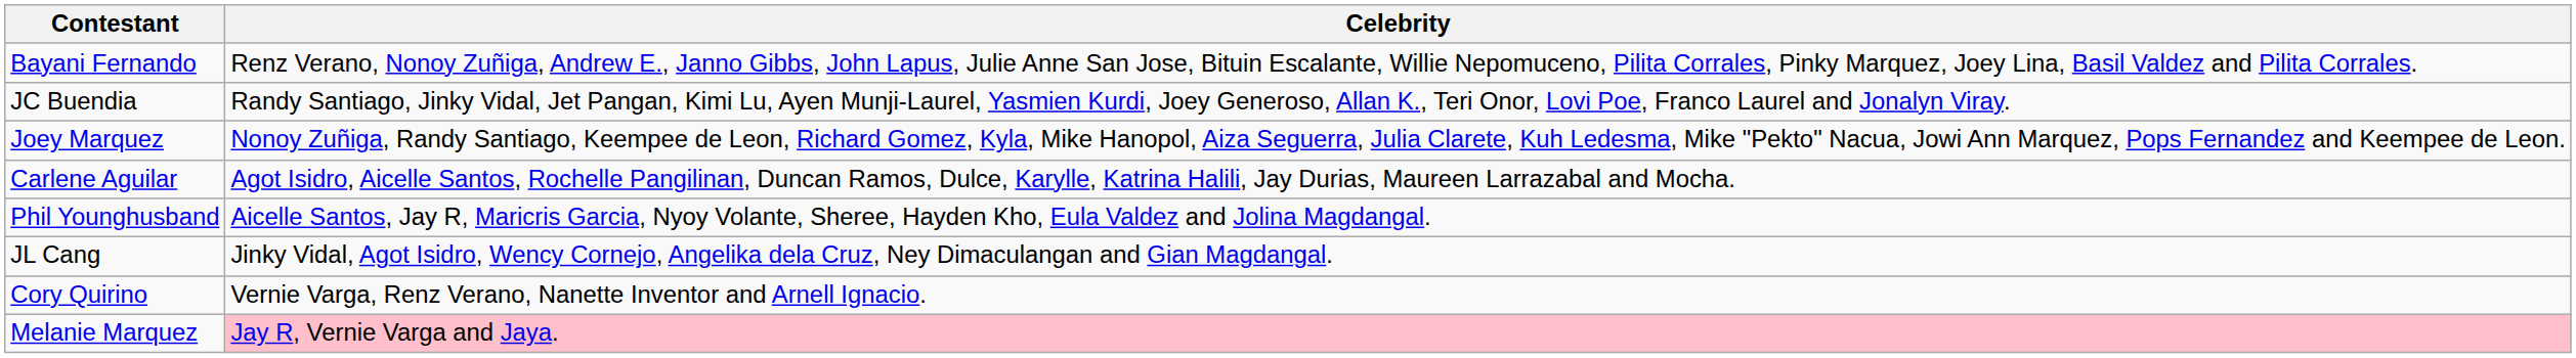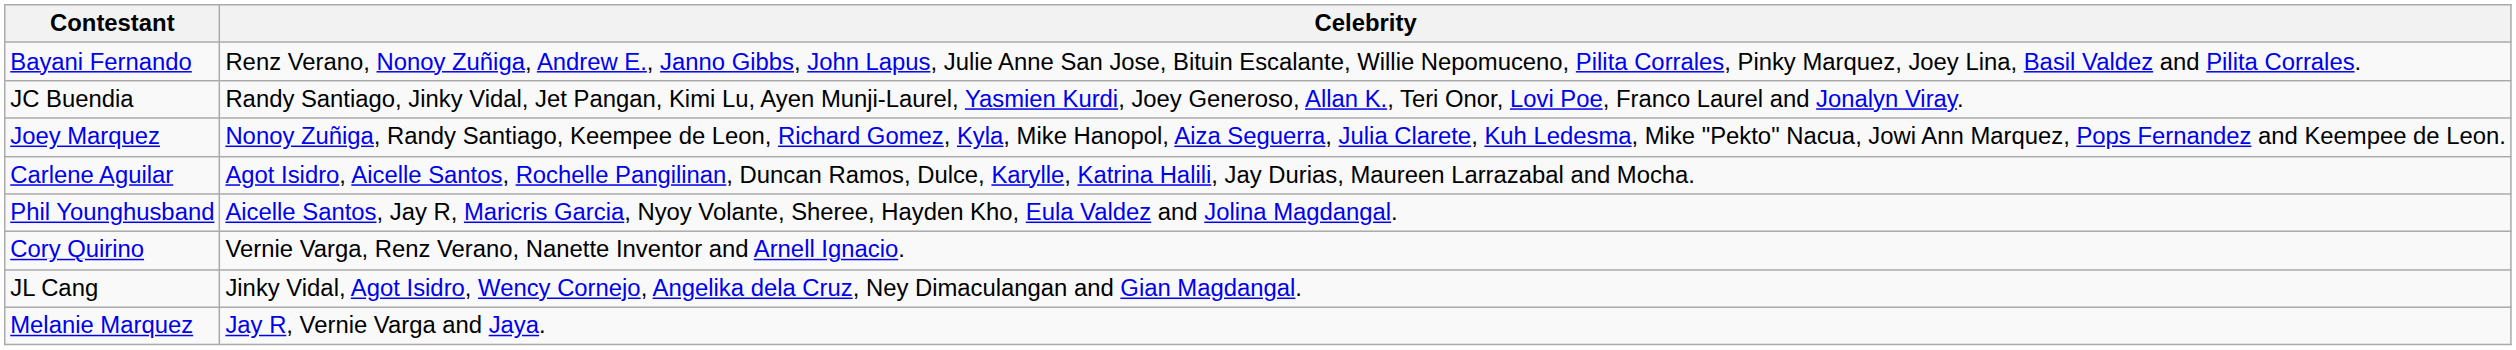rows swapped: JL Cang <-> Cory Quirino
Melanie Marquez | Celebrity: pink background -> no background
